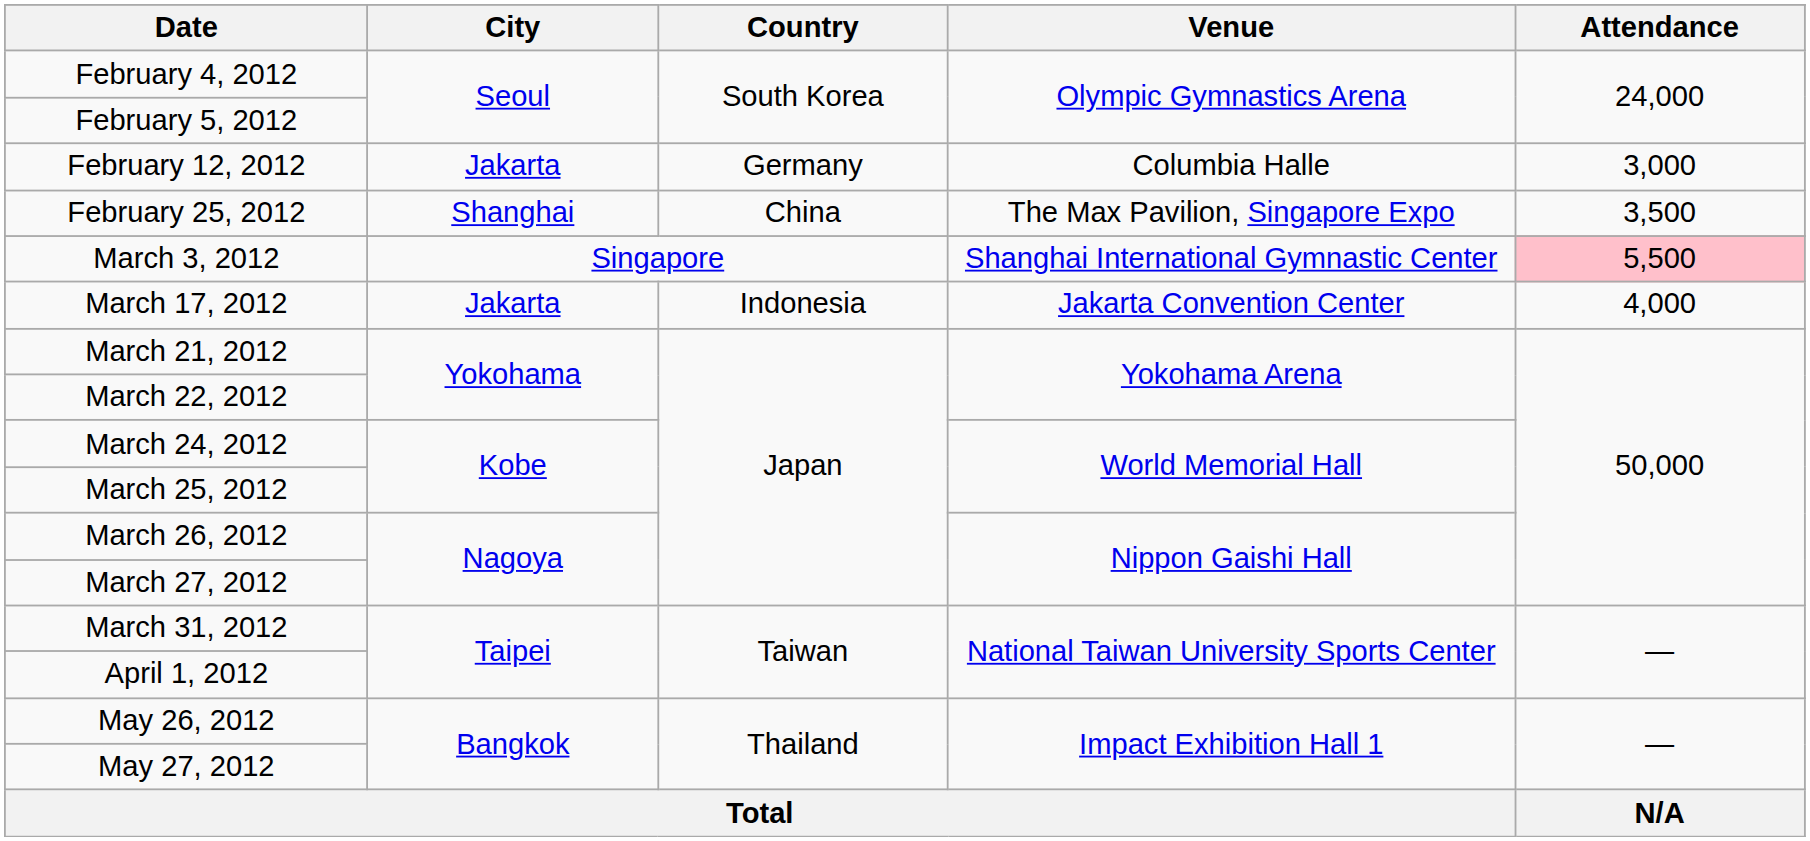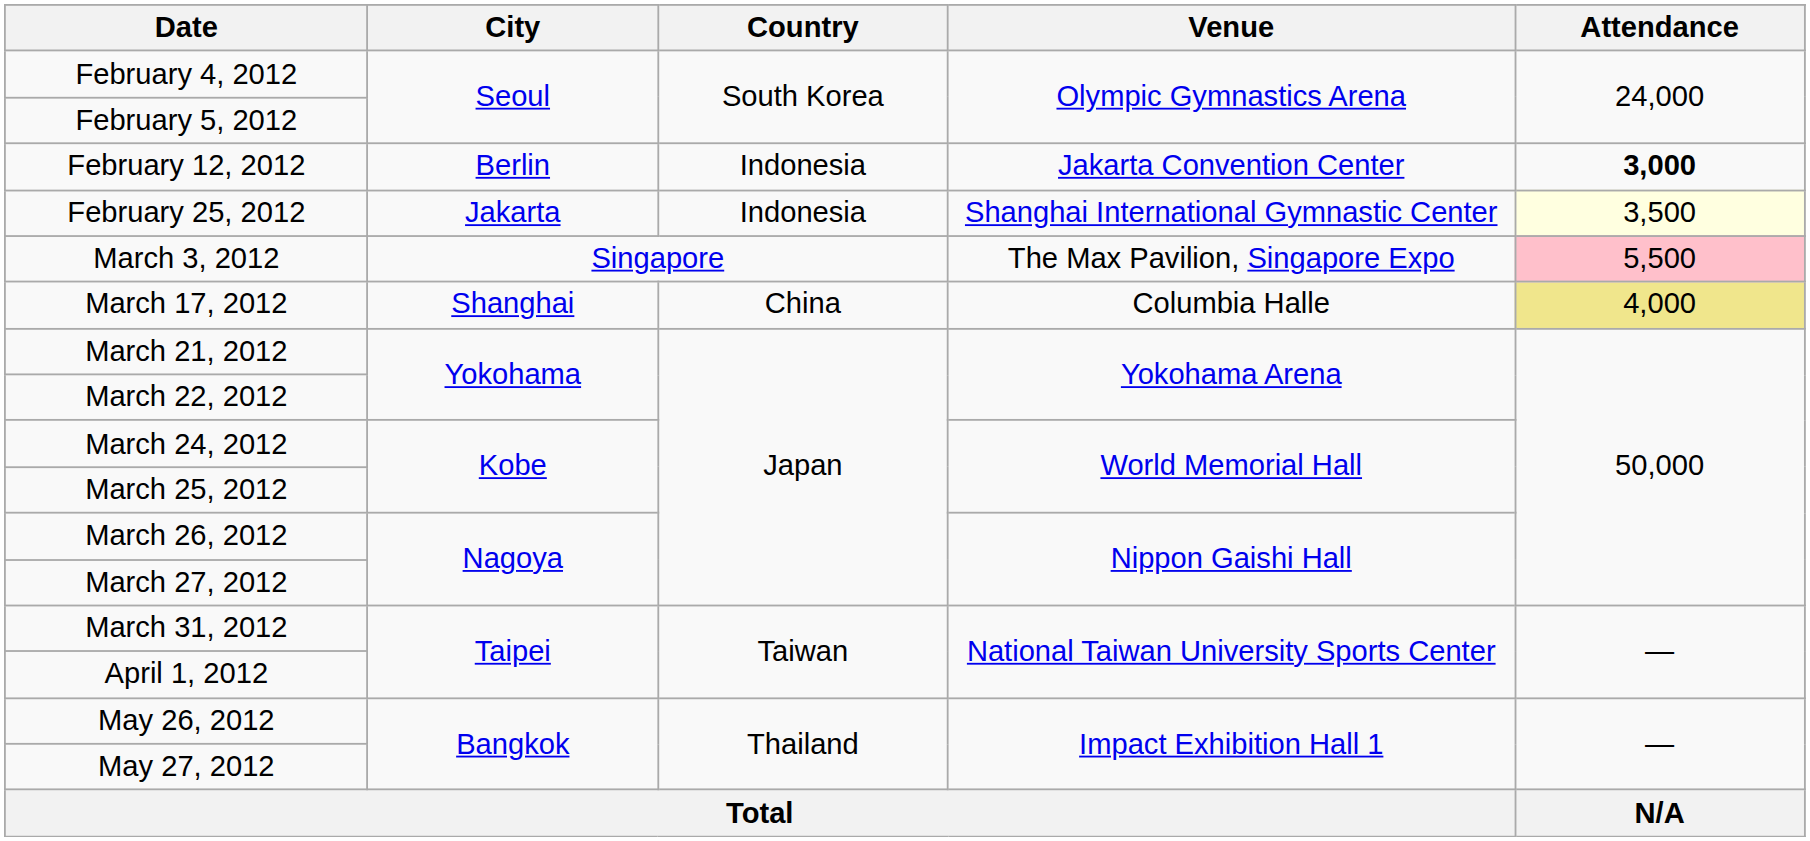February 12, 2012 | City: Jakarta -> Berlin
February 12, 2012 | Country: Germany -> Indonesia
February 12, 2012 | Venue: Columbia Halle -> Jakarta Convention Center
February 12, 2012 | Attendance: normal -> bold
February 25, 2012 | City: Shanghai -> Jakarta
February 25, 2012 | Country: China -> Indonesia
February 25, 2012 | Venue: The Max Pavilion, Singapore Expo -> Shanghai International Gymnastic Center
February 25, 2012 | Attendance: no background -> lightyellow background
March 3, 2012 | Venue: Shanghai International Gymnastic Center -> The Max Pavilion, Singapore Expo
March 17, 2012 | City: Jakarta -> Shanghai
March 17, 2012 | Country: Indonesia -> China
March 17, 2012 | Venue: Jakarta Convention Center -> Columbia Halle
March 17, 2012 | Attendance: no background -> khaki background
